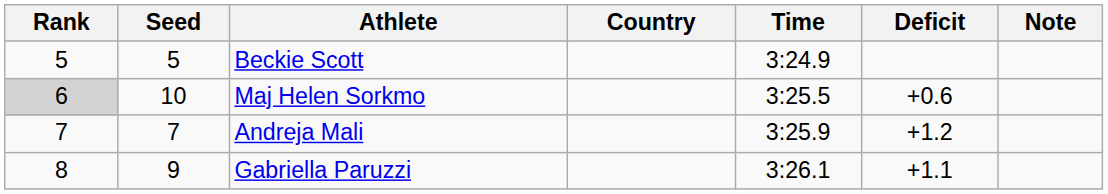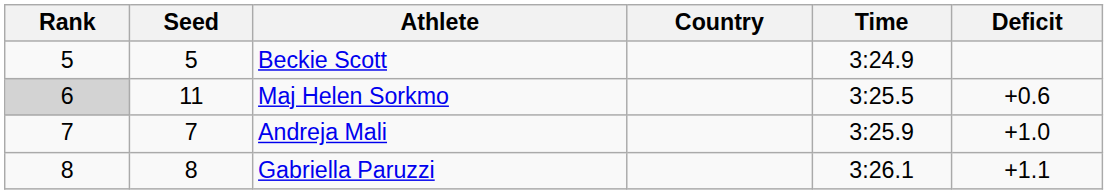- column: Note
Maj Helen Sorkmo | Seed: 10 -> 11
Andreja Mali | Deficit: +1.2 -> +1.0
Gabriella Paruzzi | Seed: 9 -> 8
